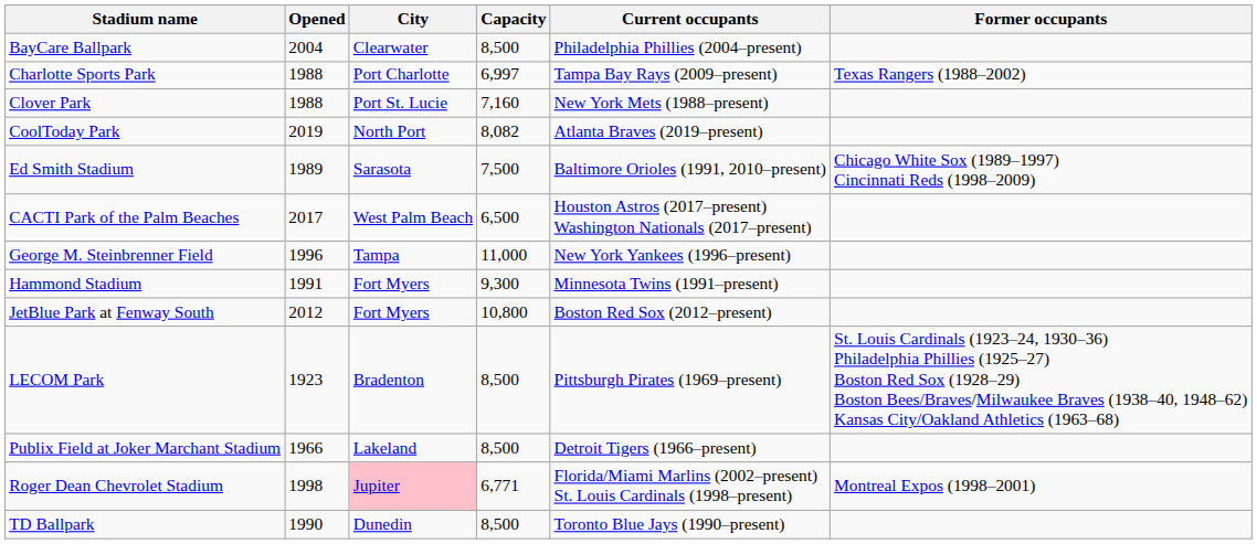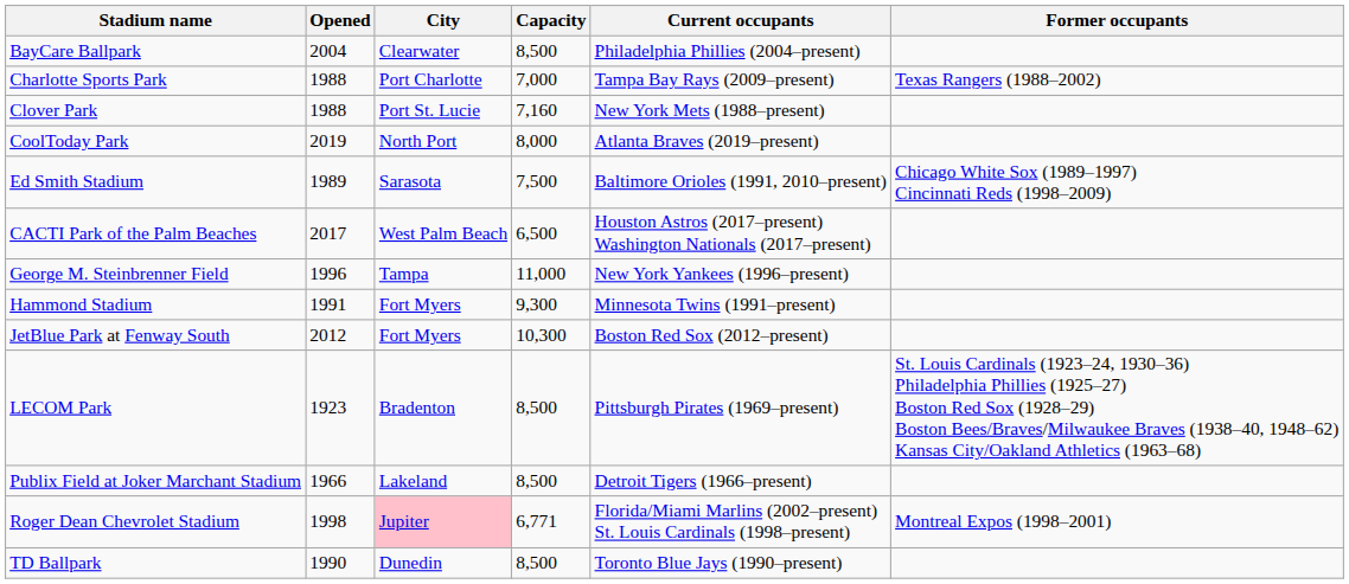Charlotte Sports Park | Capacity: 6,997 -> 7,000
CoolToday Park | Capacity: 8,082 -> 8,000
JetBlue Park at Fenway South | Capacity: 10,800 -> 10,300
